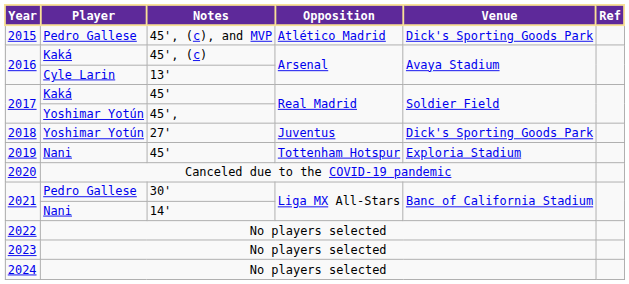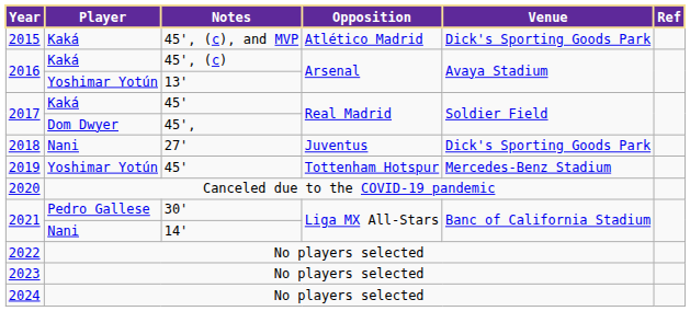2015 | Player: Pedro Gallese -> Kaká
2016 / 13' | Player: Cyle Larin -> Yoshimar Yotún
2017 / 45', | Player: Yoshimar Yotún -> Dom Dwyer
2018 | Player: Yoshimar Yotún -> Nani
2019 | Player: Nani -> Yoshimar Yotún
2019 | Venue: Exploria Stadium -> Mercedes-Benz Stadium
